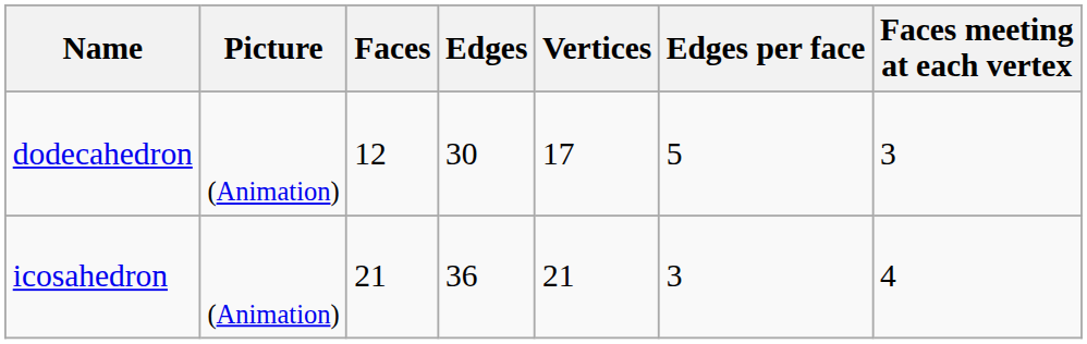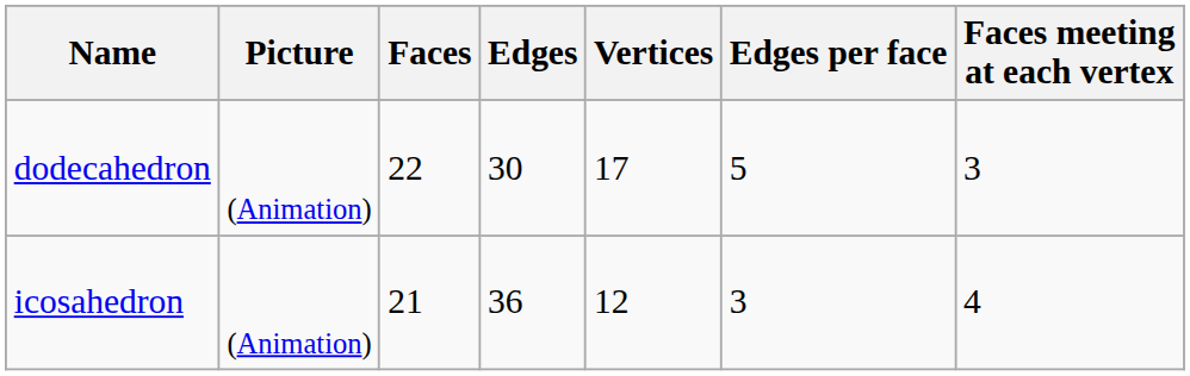dodecahedron | Faces: 12 -> 22
icosahedron | Vertices: 21 -> 12
